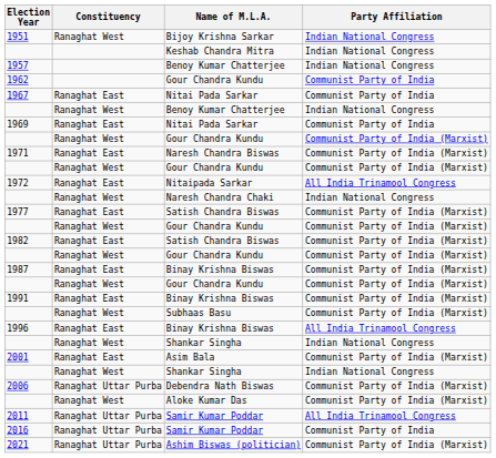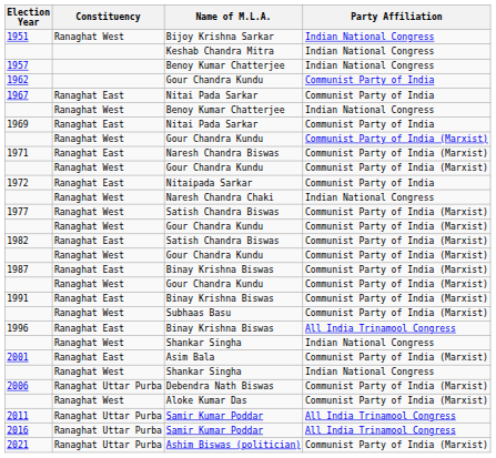1972 | Party Affiliation: All India Trinamool Congress -> Communist Party of India
1977 | Constituency: Ranaghat East -> Ranaghat West
2016 | Party Affiliation: Communist Party of India -> All India Trinamool Congress
